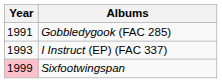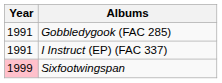I Instruct (EP) (FAC 337) | Year: 1993 -> 1991
